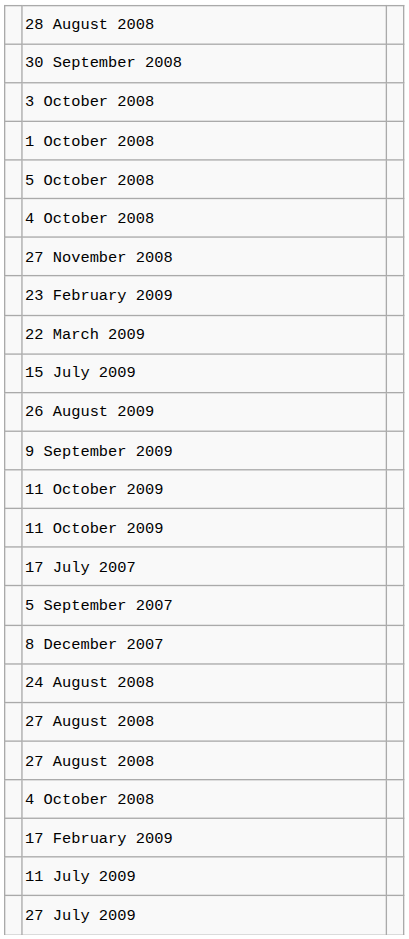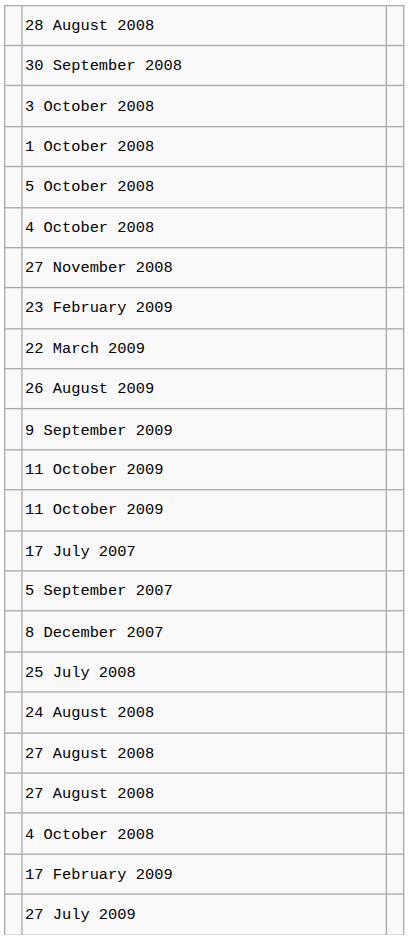- row: 15 July 2009
+ row: 25 July 2008
- row: 11 July 2009
